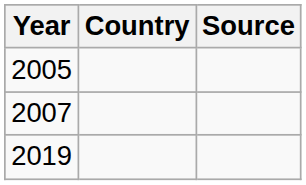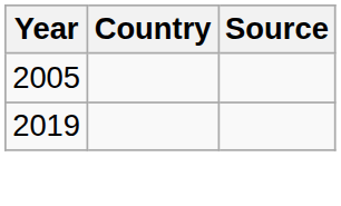- row: 2007
